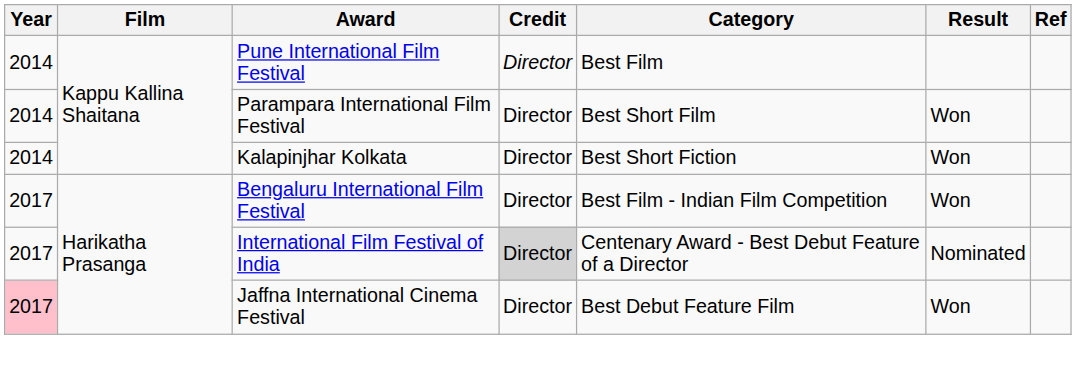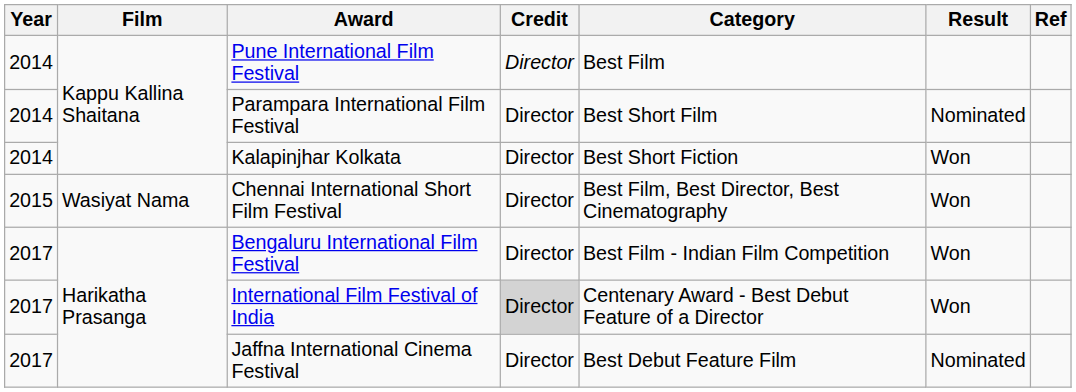Parampara International Film Festival | Result: Won -> Nominated
+ row: 2015 | Wasiyat Nama | Chennai International Short Film Festival | Director | Best Film, Best Director, Best Cinematography | Won
International Film Festival of India | Result: Nominated -> Won
Jaffna International Cinema Festival | Year: pink background -> no background
Jaffna International Cinema Festival | Result: Won -> Nominated
